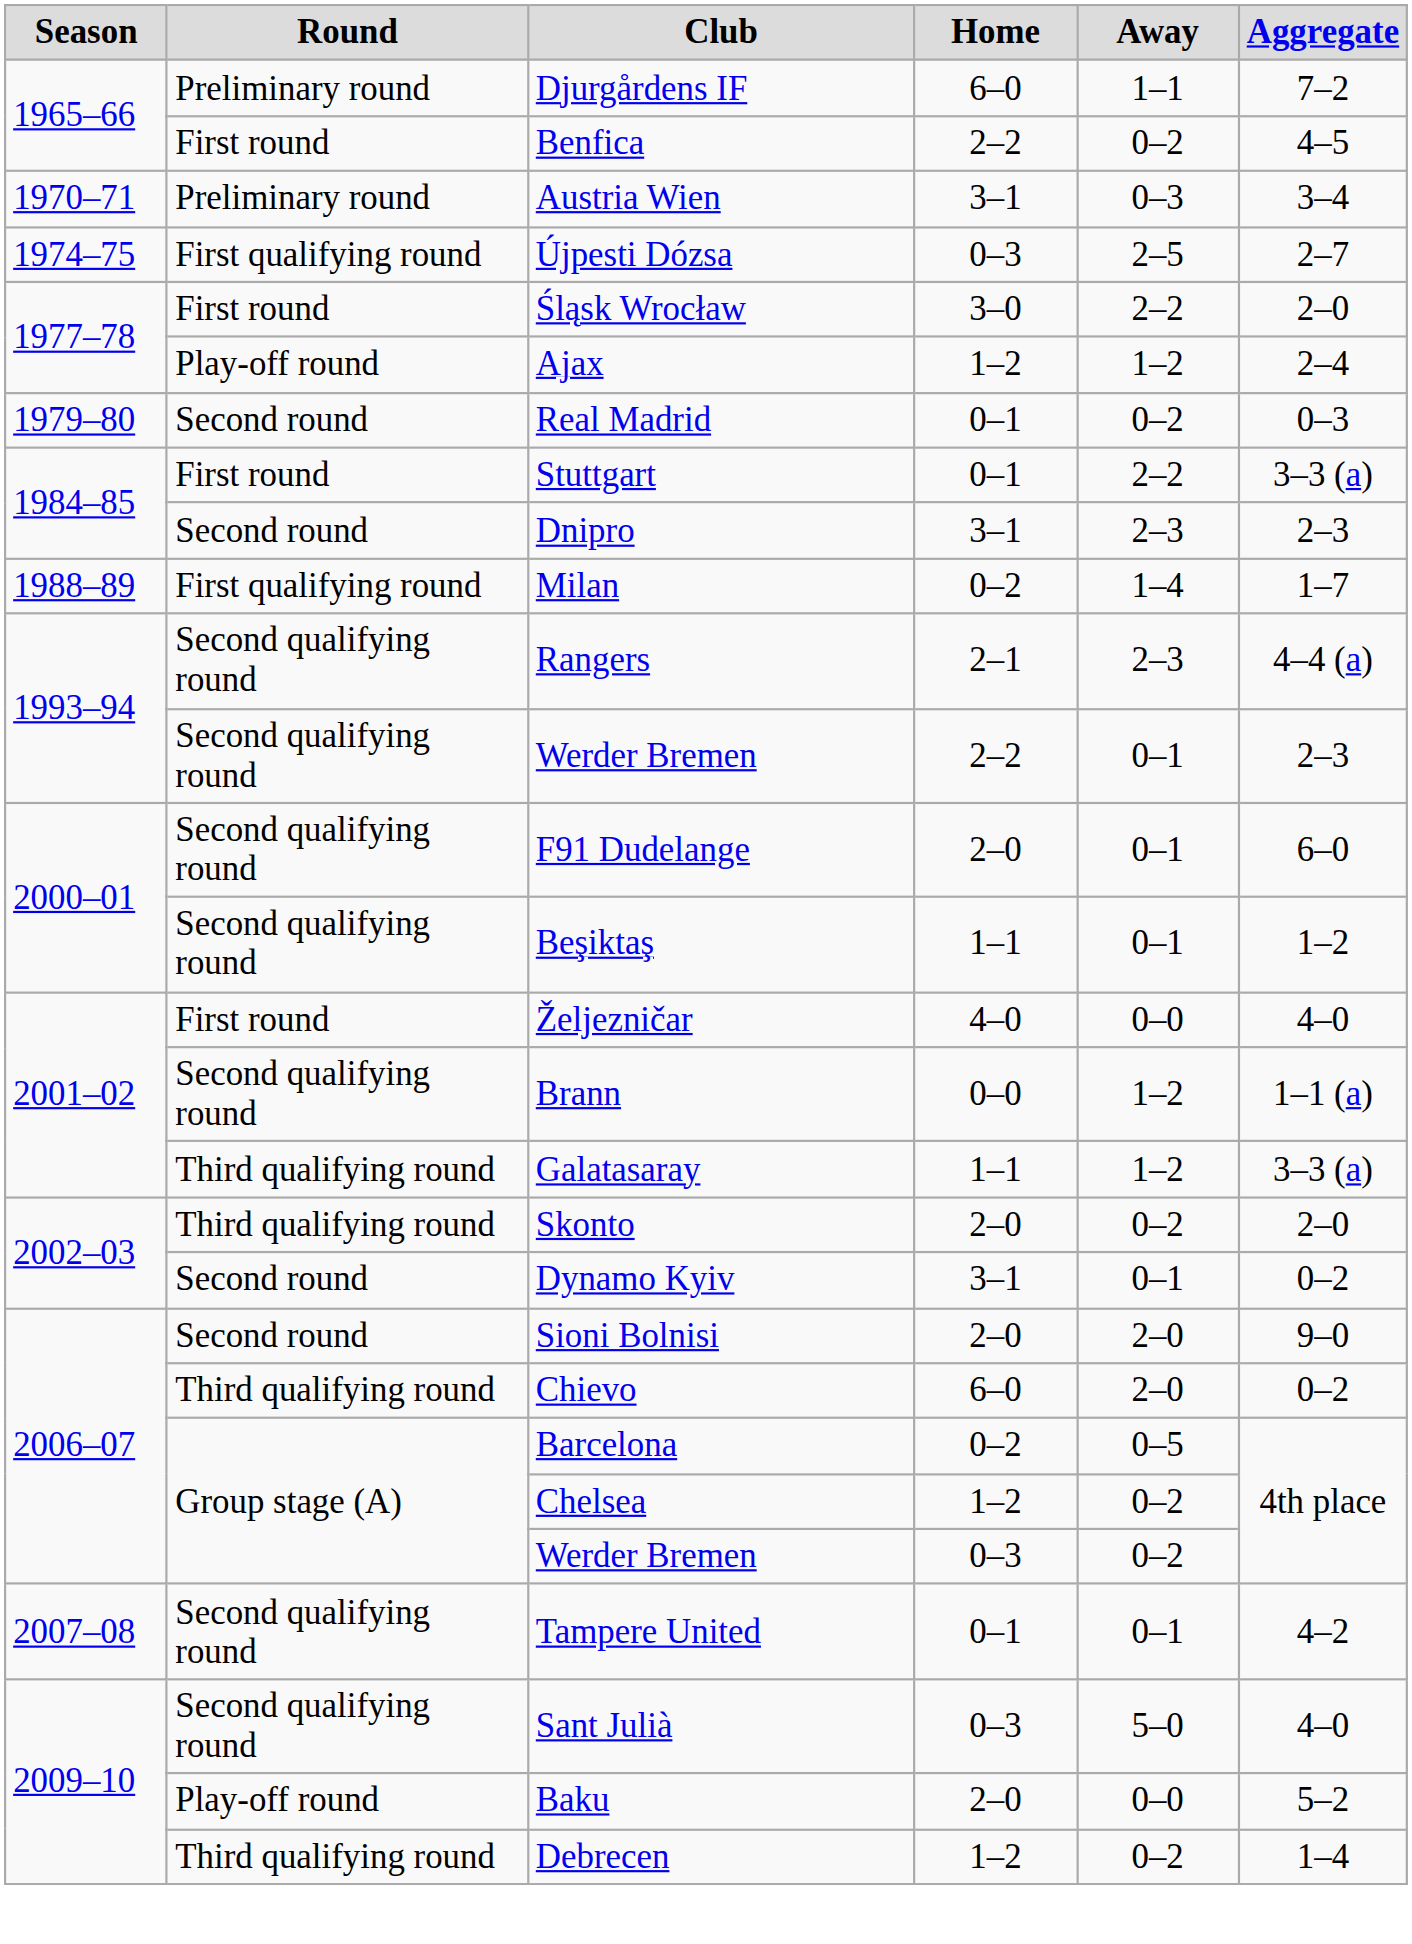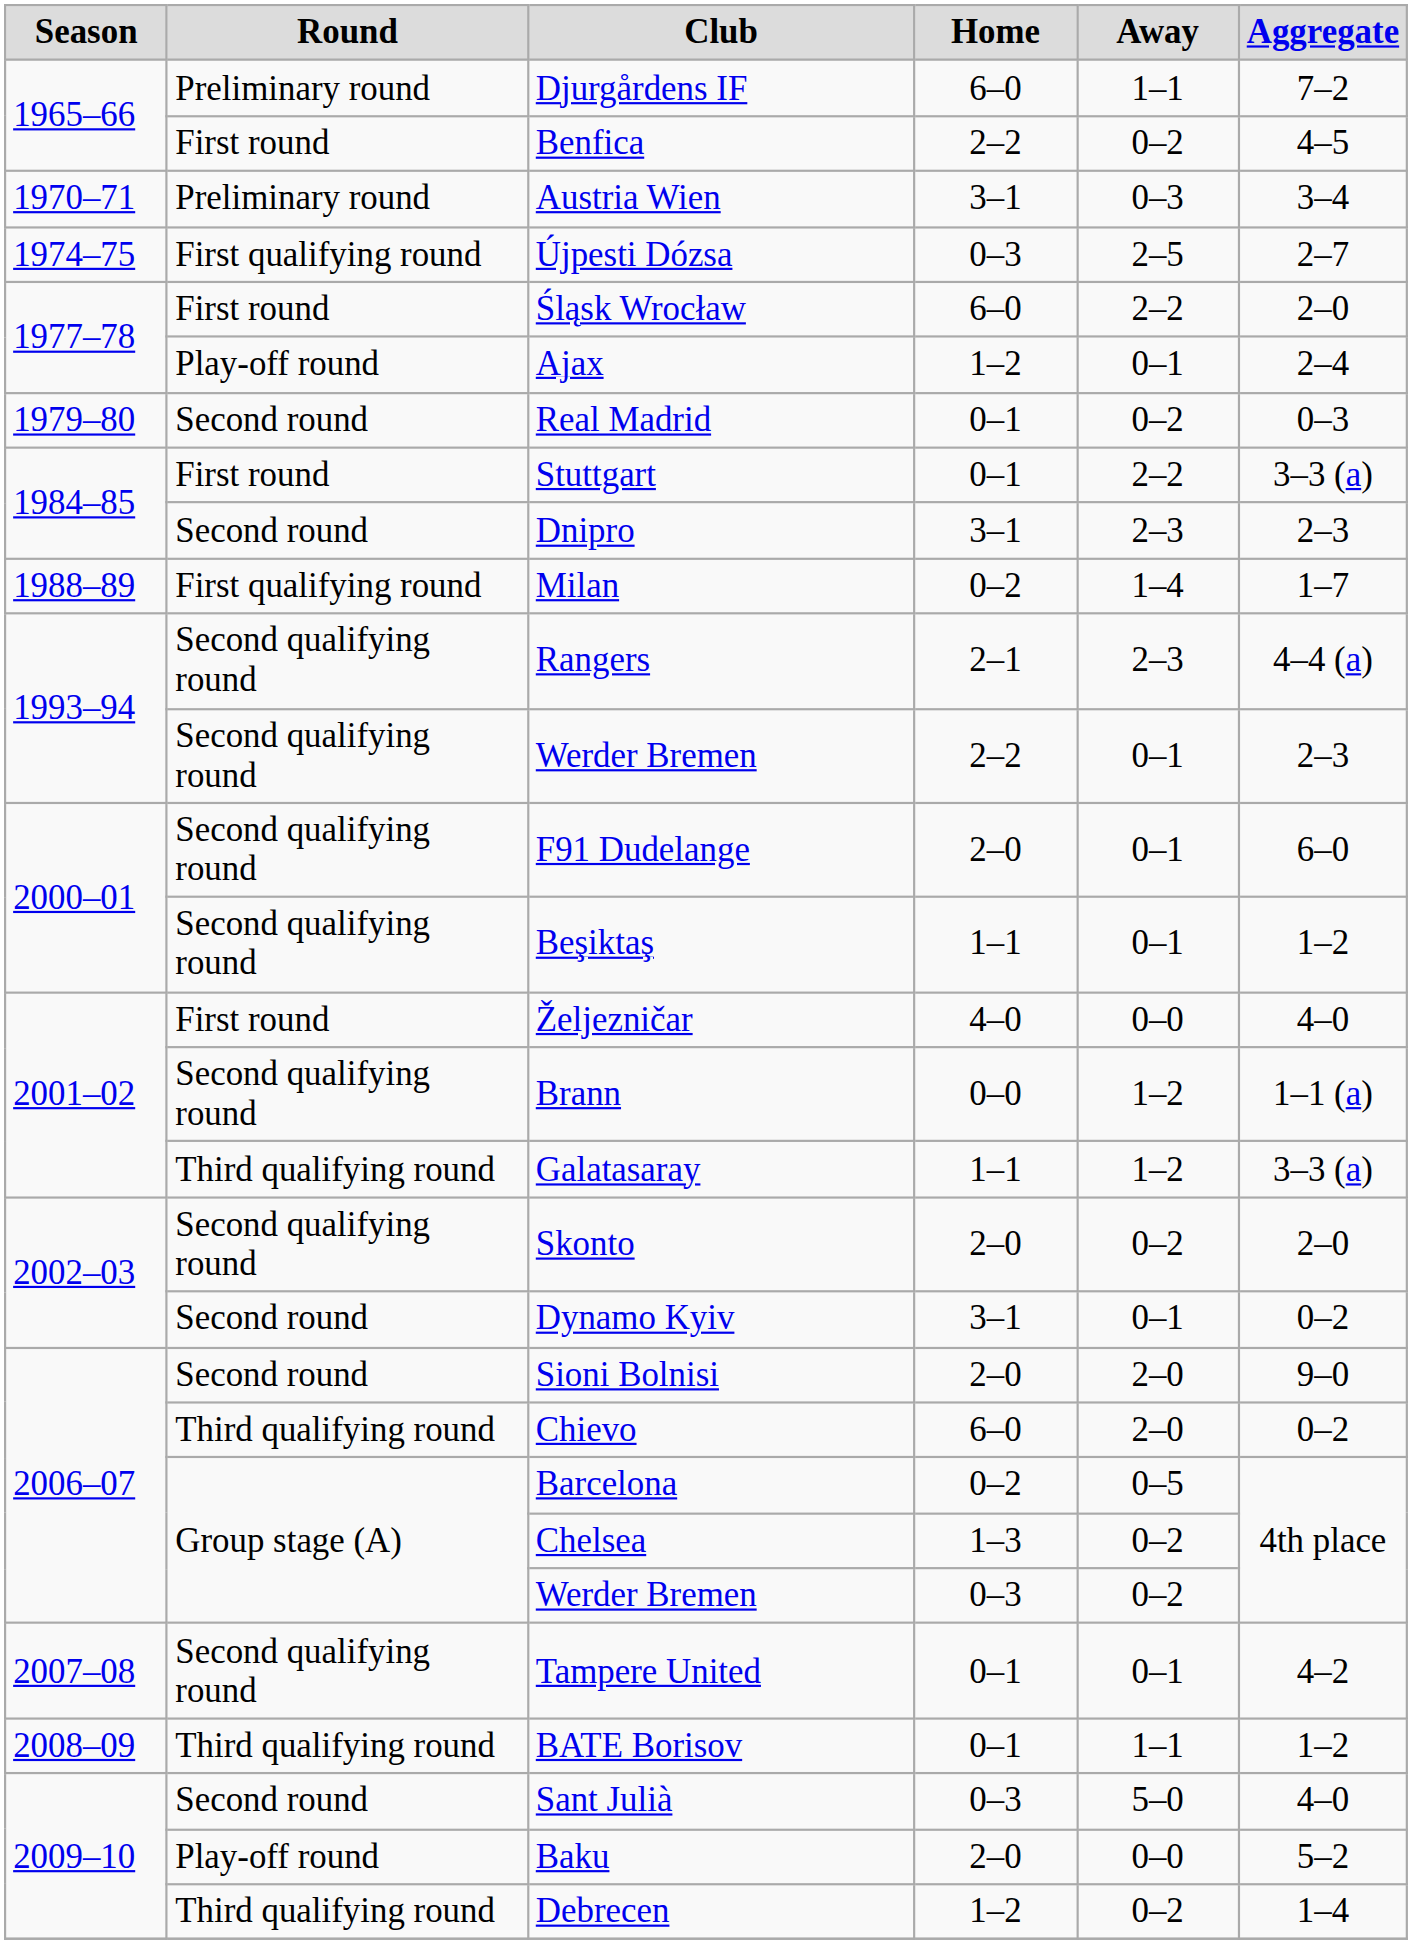Śląsk Wrocław | Home: 3–0 -> 6–0
Ajax | Away: 1–2 -> 0–1
Skonto | Round: Third qualifying round -> Second qualifying round
Chelsea | Home: 1–2 -> 1–3
+ row: 2008–09 | Third qualifying round | BATE Borisov | 0–1 | 1–1 | 1–2
Sant Julià | Round: Second qualifying round -> Second round
